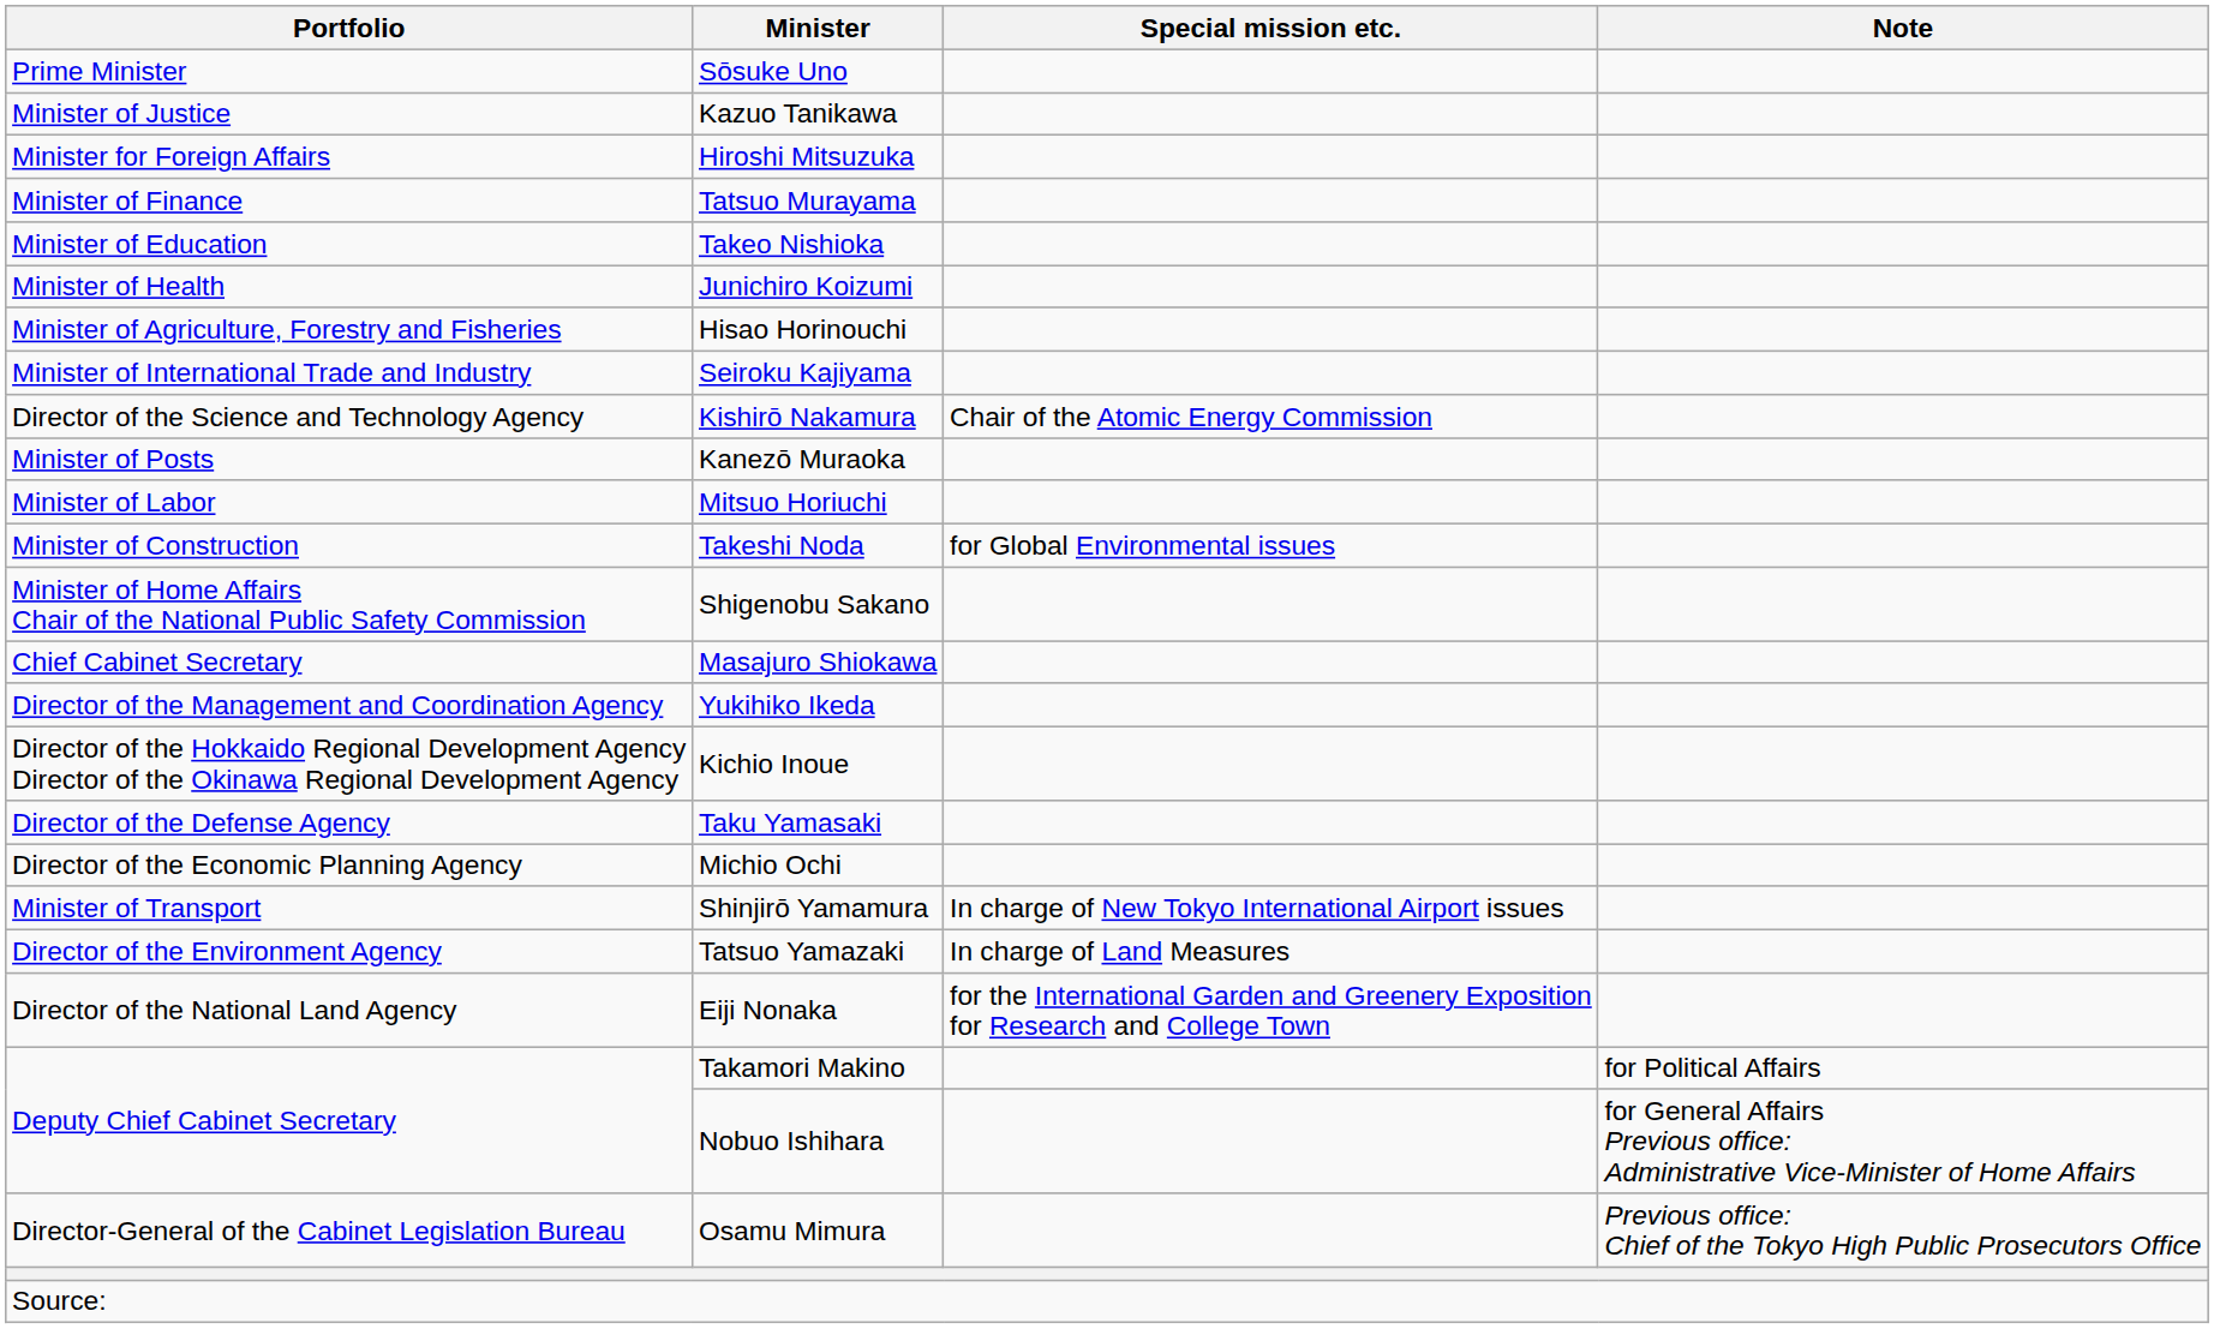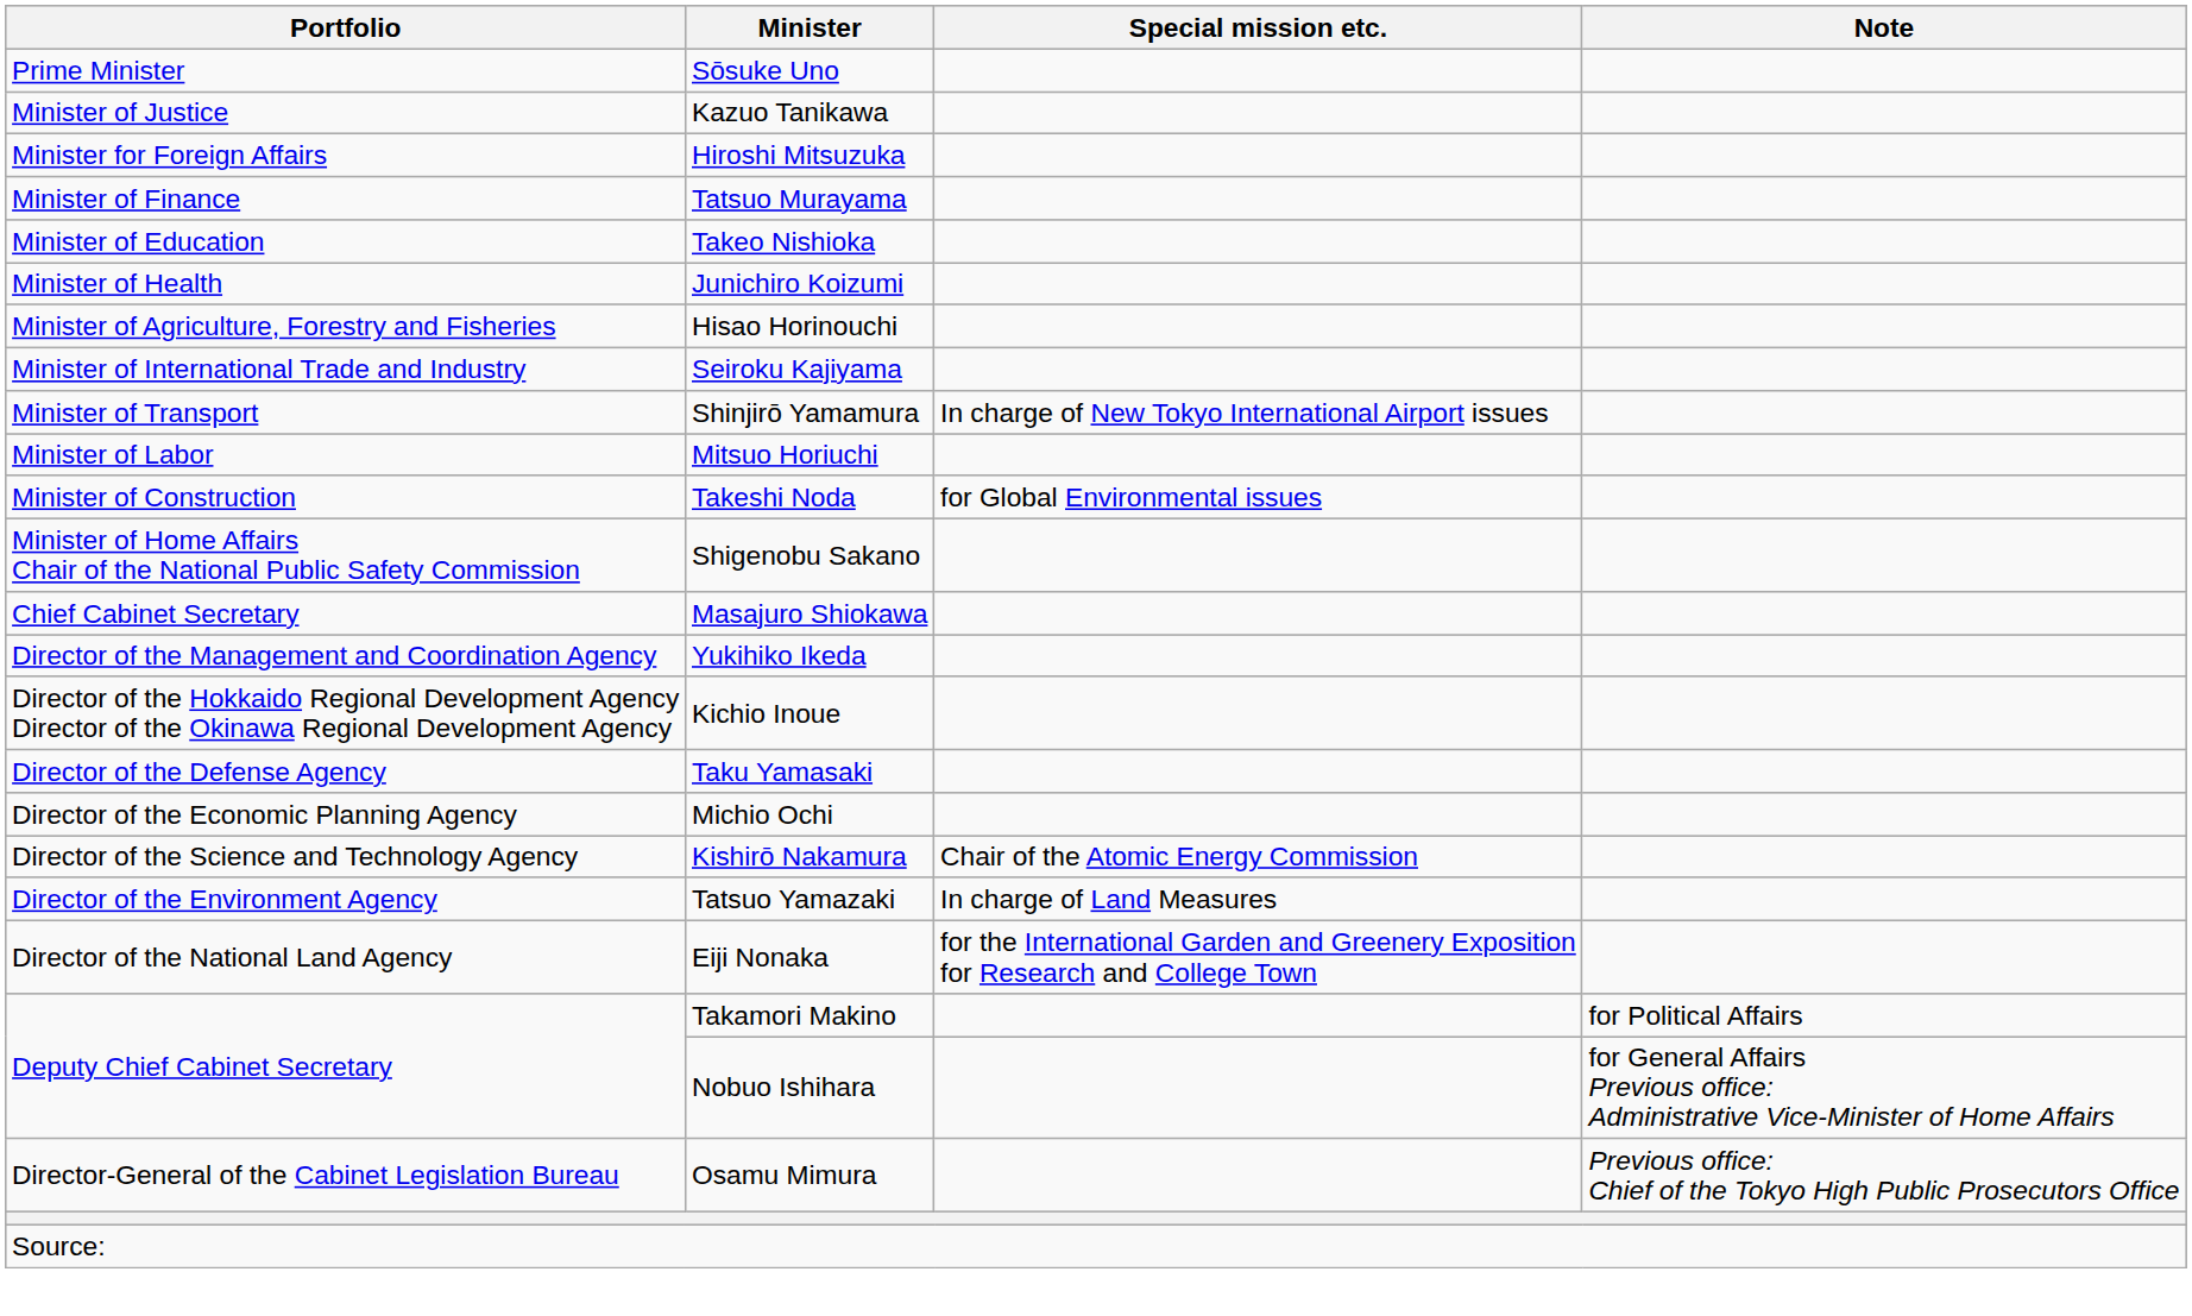rows swapped: Shinjirō Yamamura <-> Kishirō Nakamura
- row: Minister of Posts | Kanezō Muraoka
